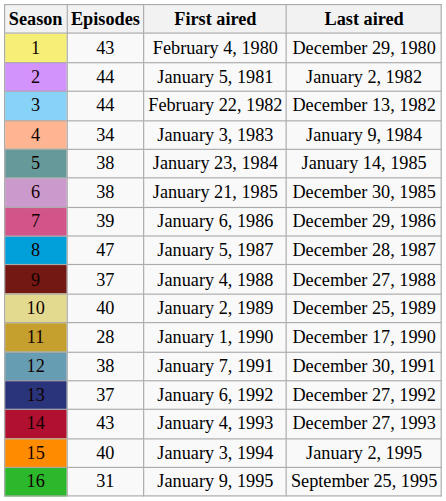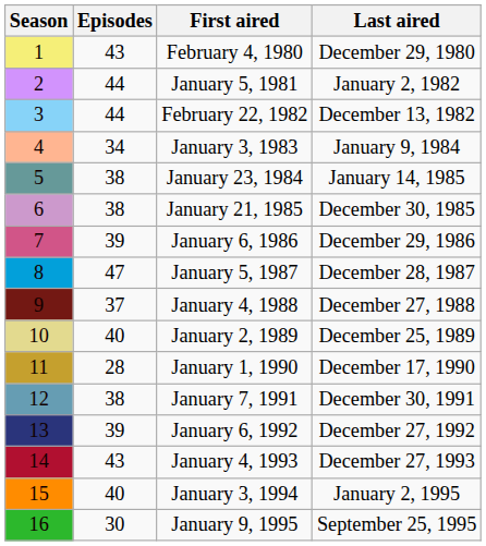January 6, 1992 | Episodes: 37 -> 39
January 9, 1995 | Episodes: 31 -> 30
